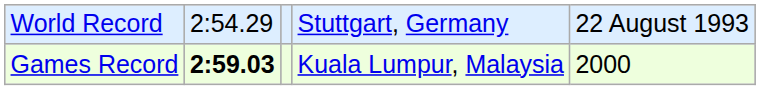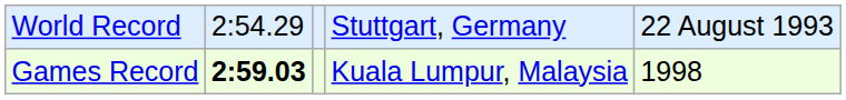Games Record | column 5: 2000 -> 1998
